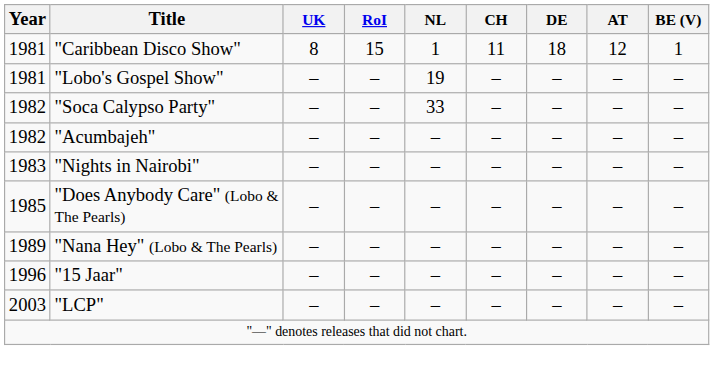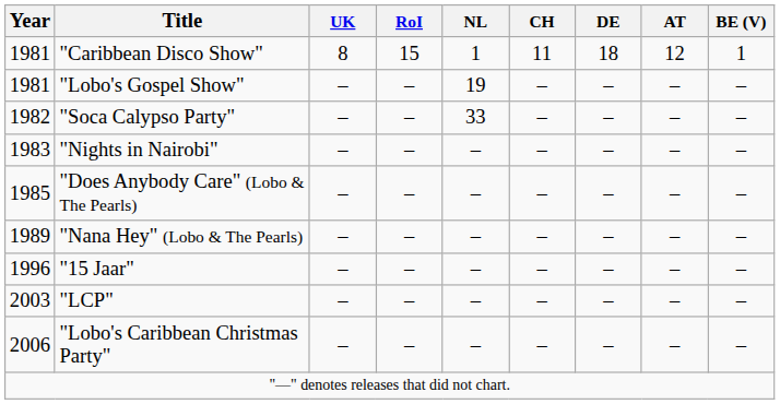- row: 1982 | "Acumbajeh" | – | – | – | – | – | – | –
+ row: 2006 | "Lobo's Caribbean Christmas Party" | – | – | – | – | – | – | –
